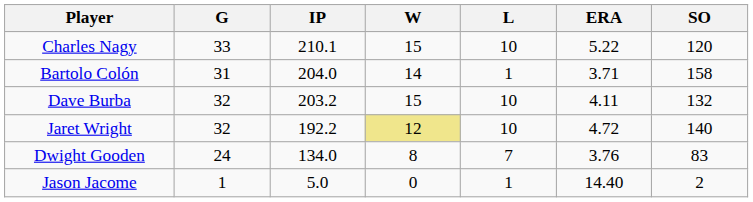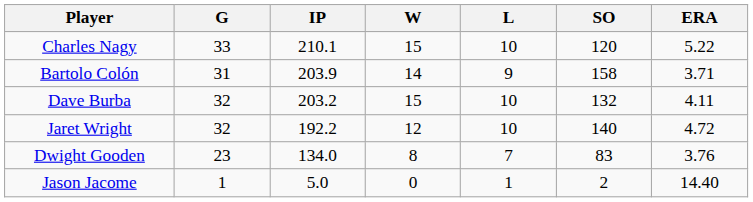columns swapped: ERA <-> SO
Bartolo Colón | IP: 204.0 -> 203.9
Bartolo Colón | L: 1 -> 9
Jaret Wright | W: khaki background -> no background
Dwight Gooden | G: 24 -> 23
